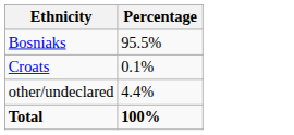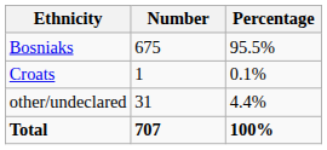+ column: Number | 675 | 1 | 31 | 707
